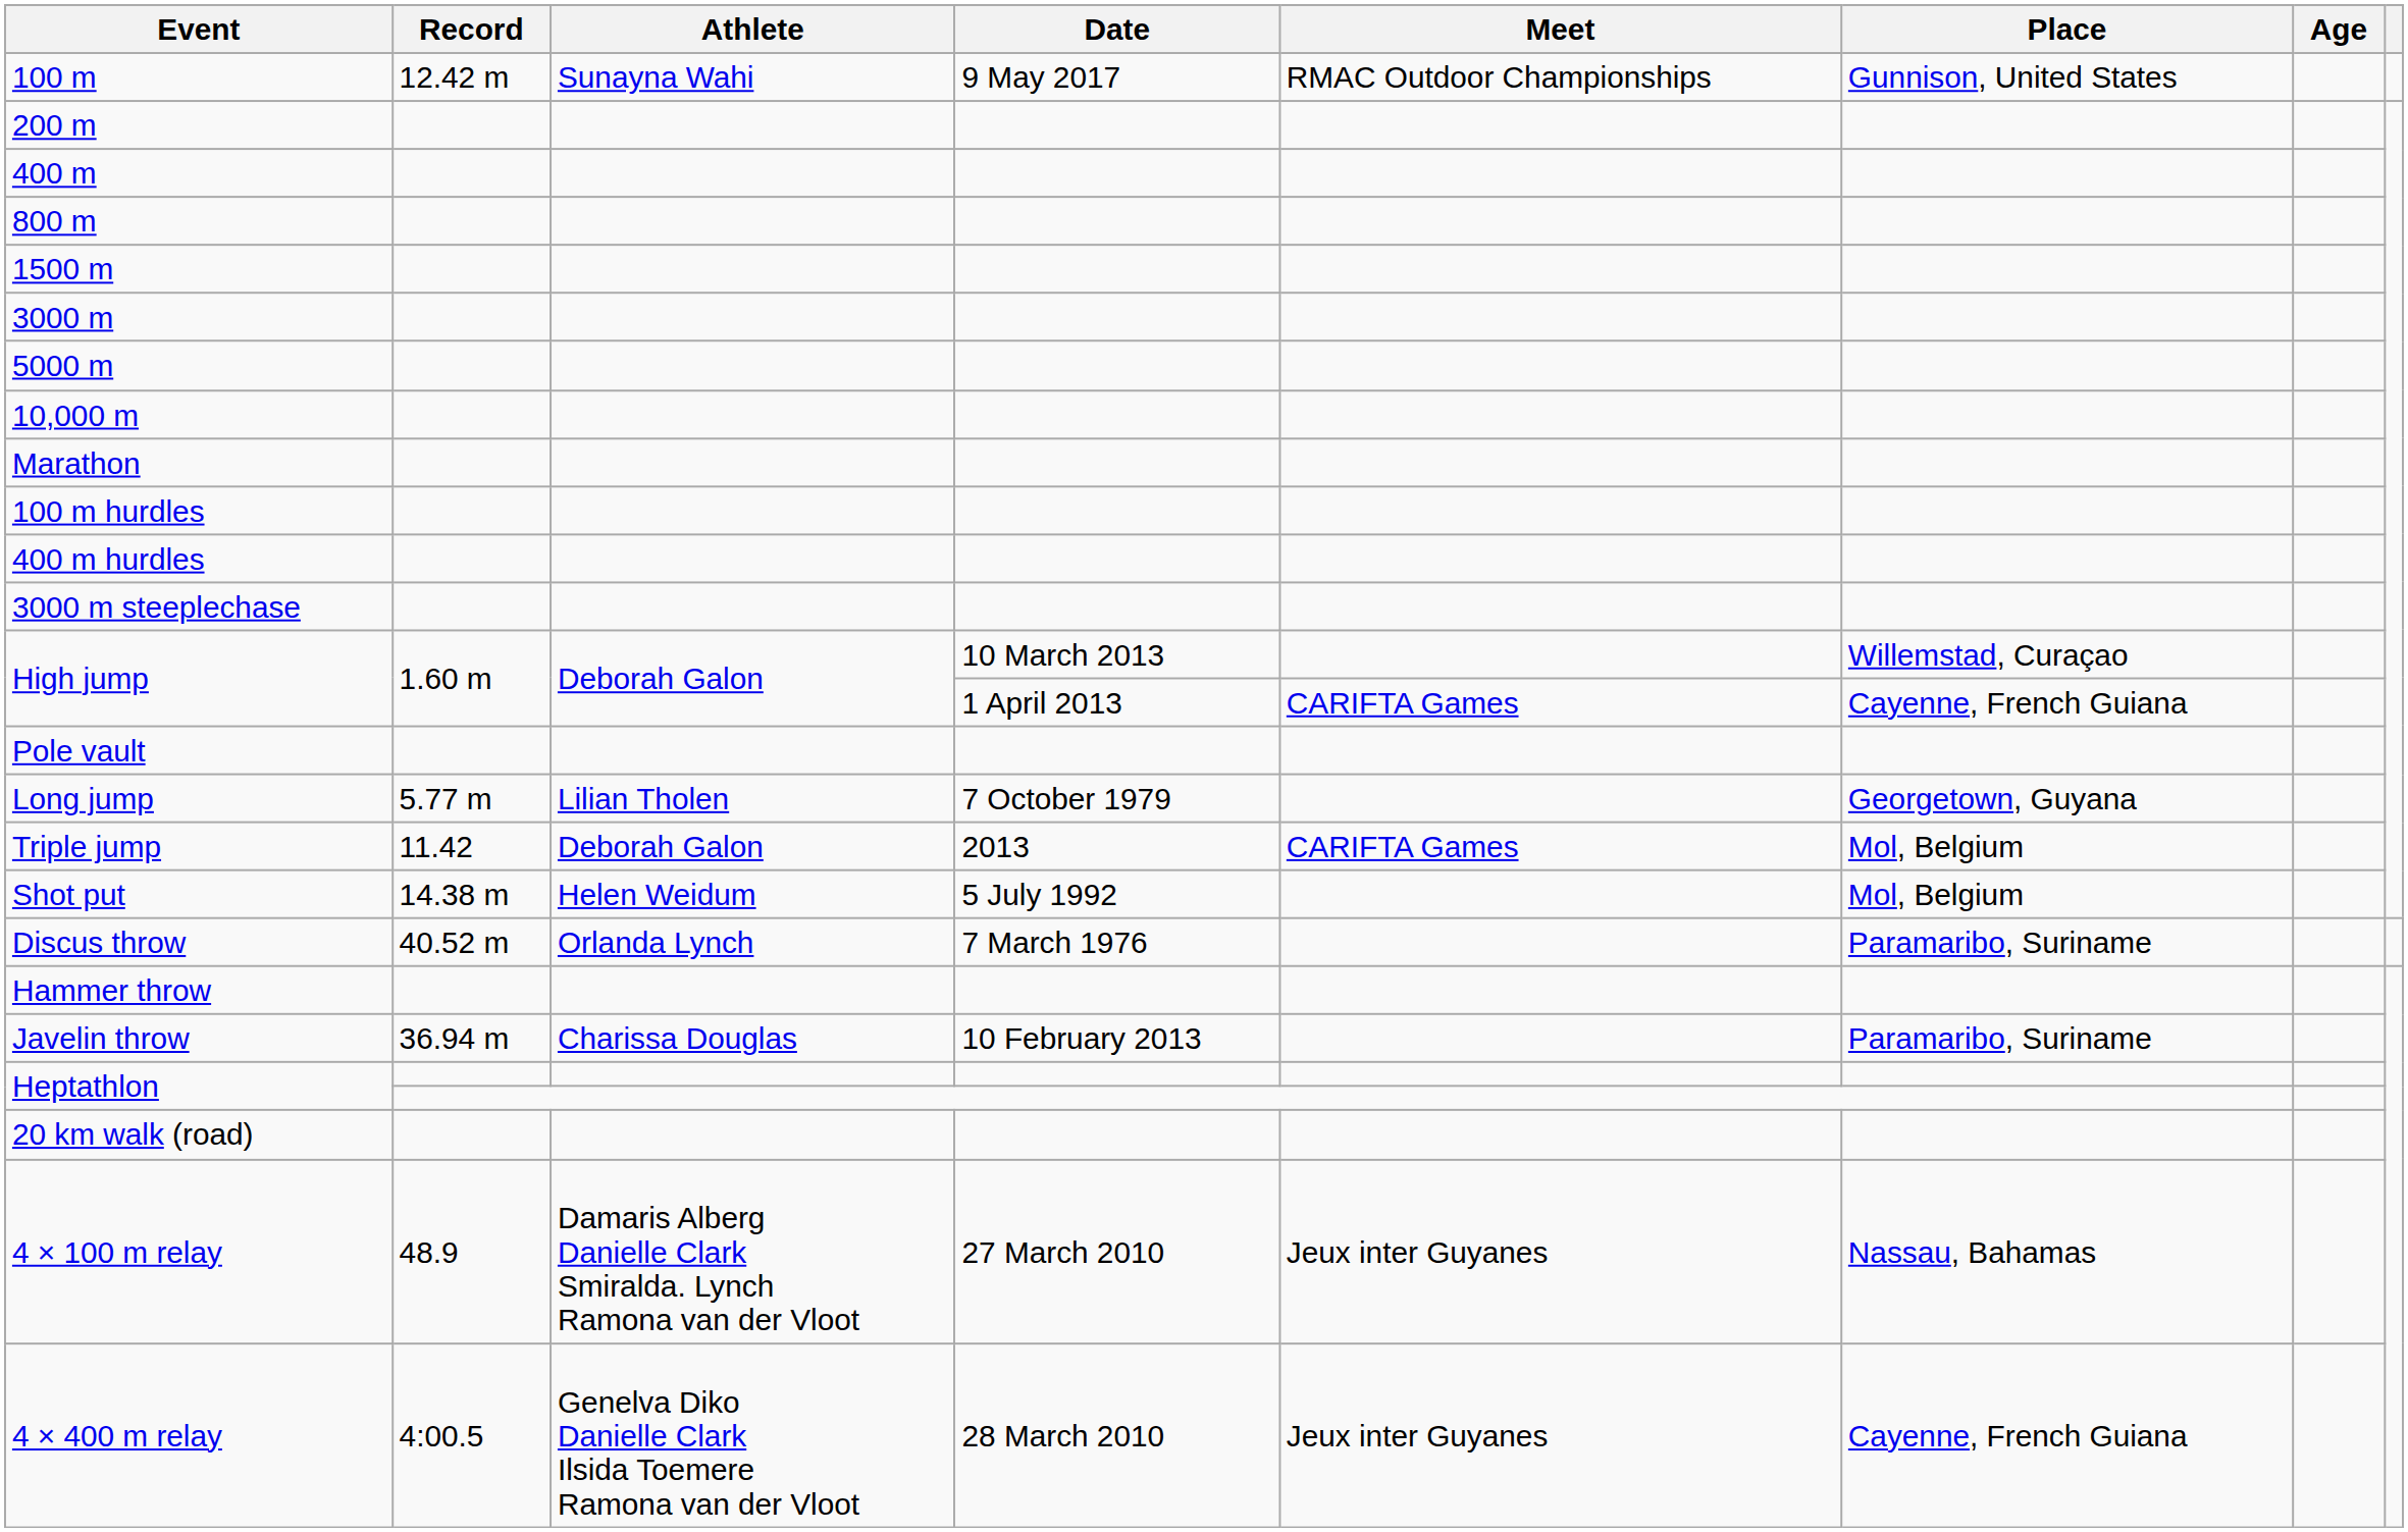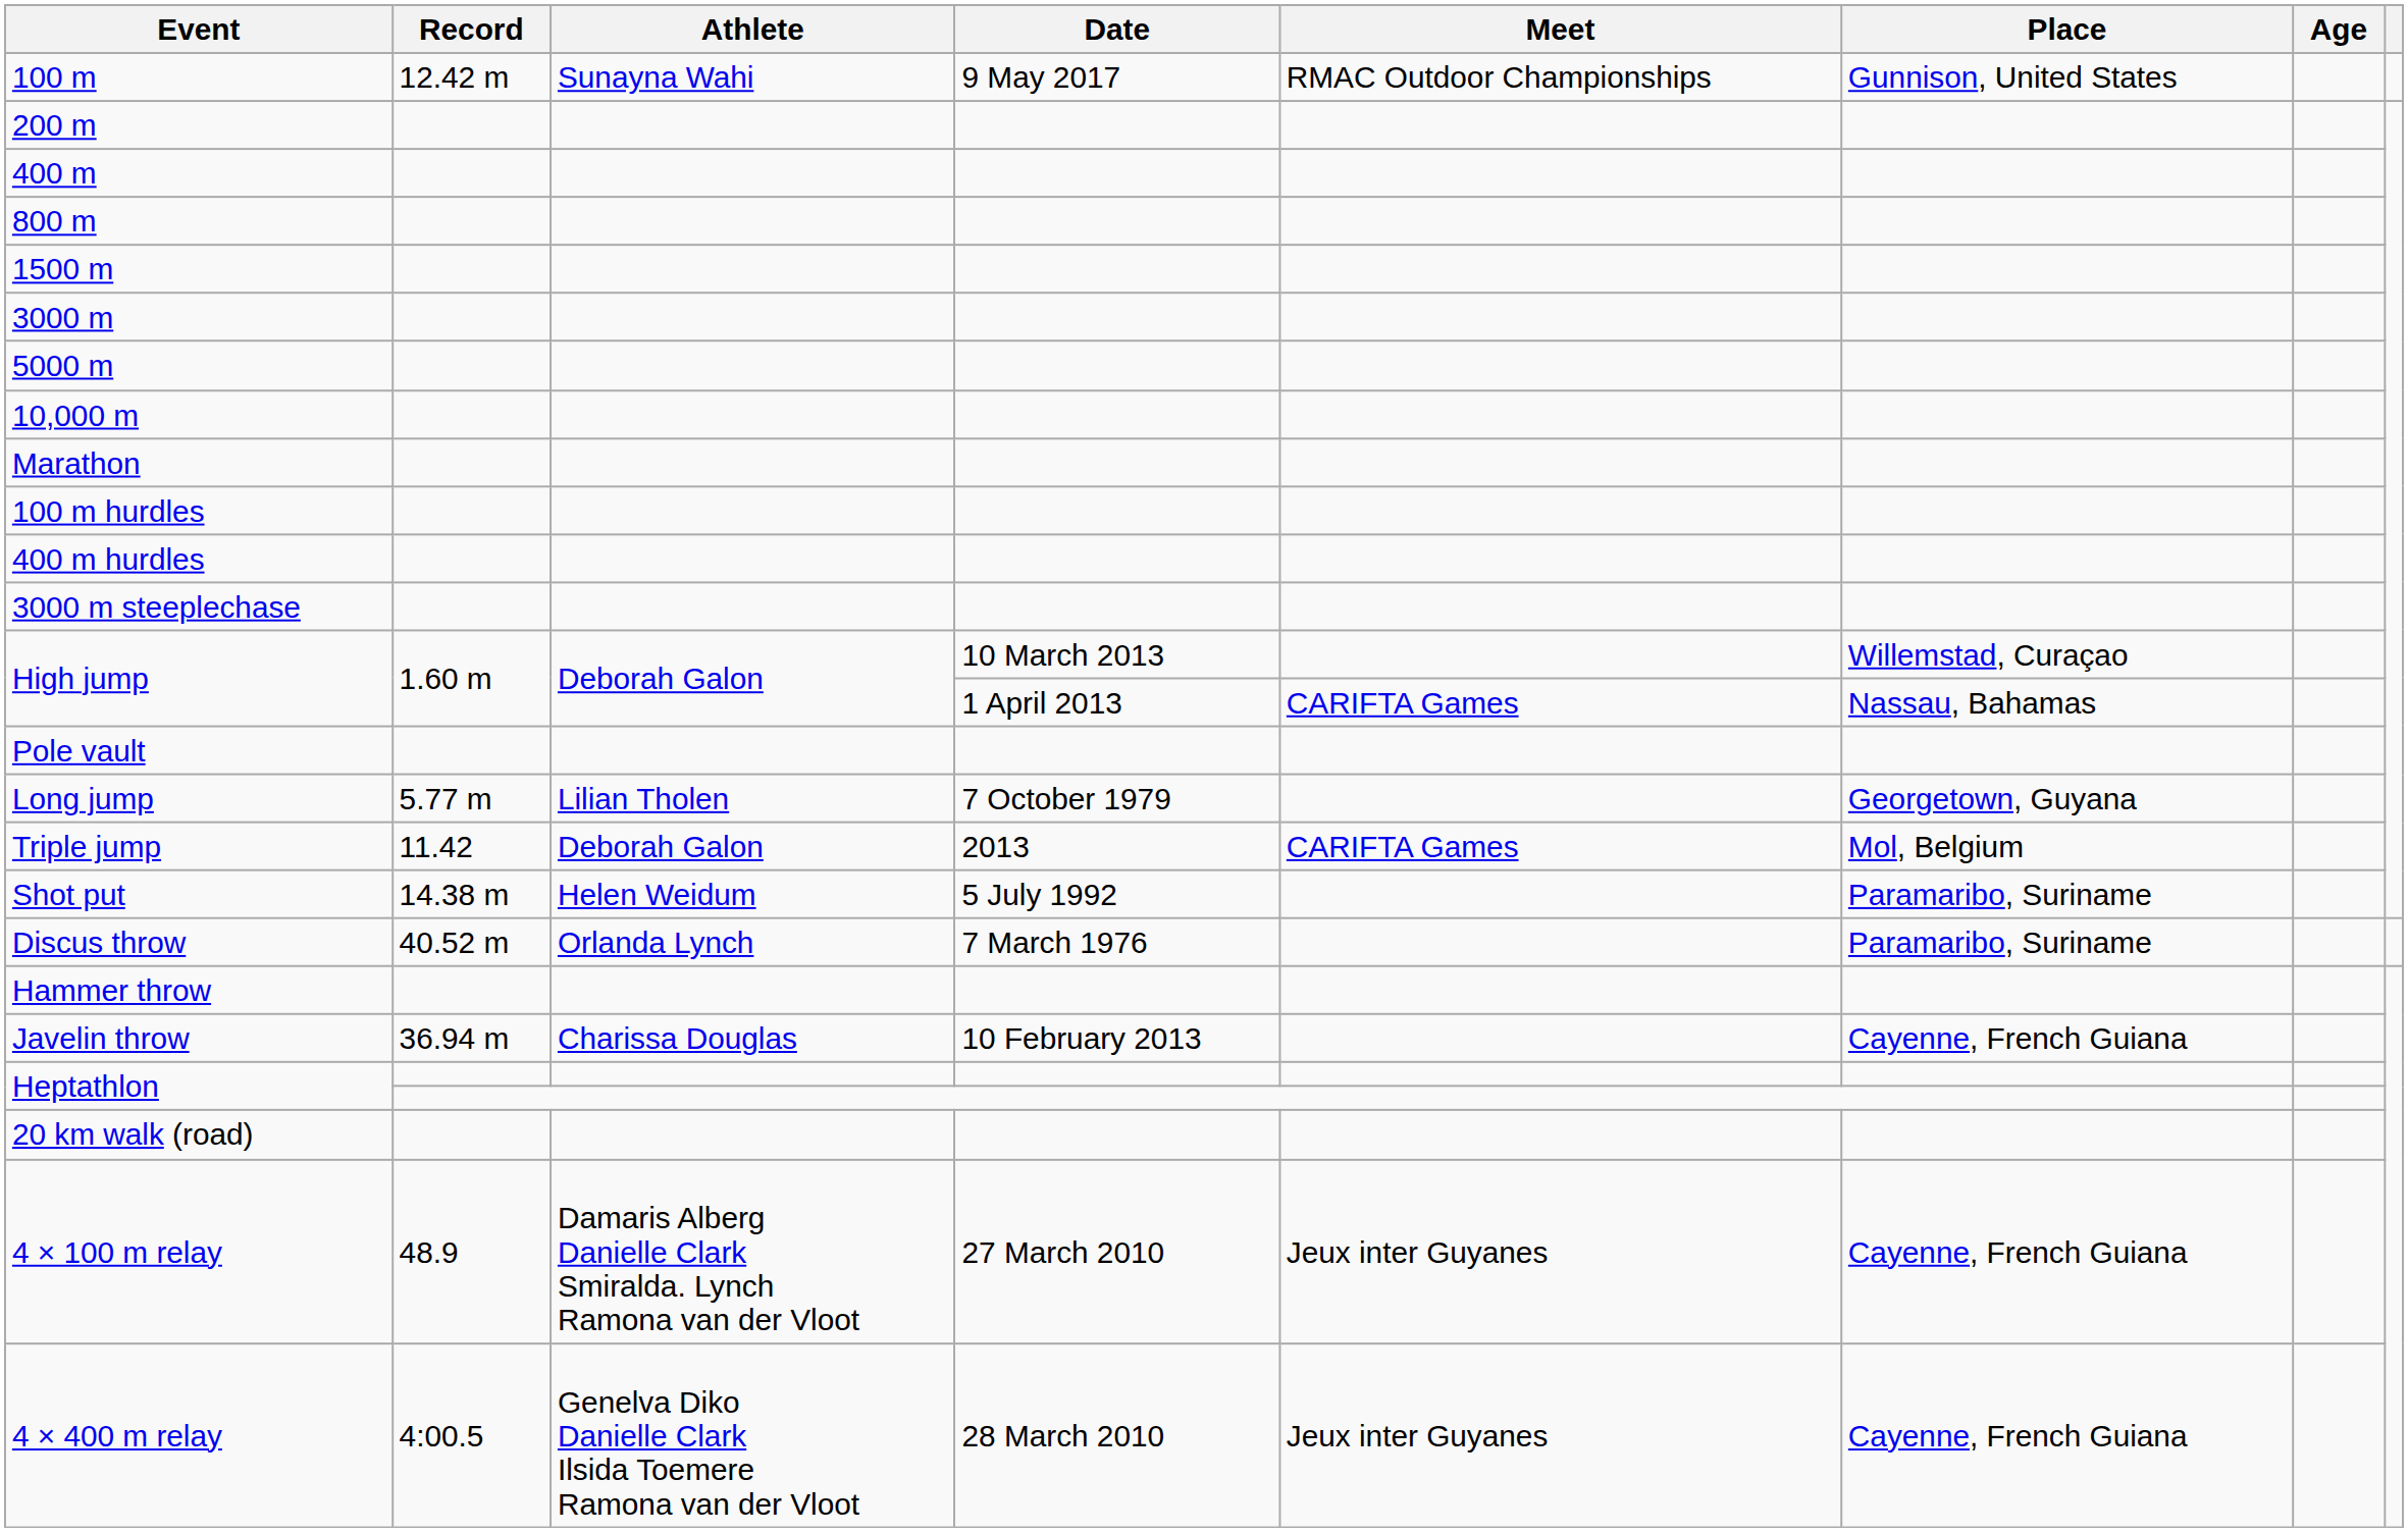High jump / 1 April 2013 | Place: Cayenne, French Guiana -> Nassau, Bahamas
Shot put | Place: Mol, Belgium -> Paramaribo, Suriname
Javelin throw | Place: Paramaribo, Suriname -> Cayenne, French Guiana
4 × 100 m relay | Place: Nassau, Bahamas -> Cayenne, French Guiana
